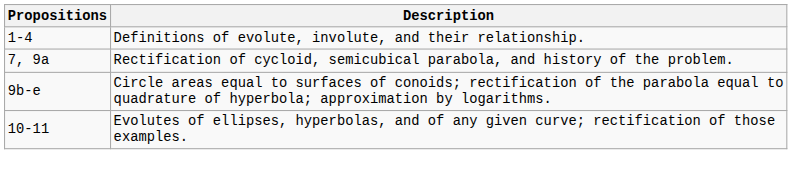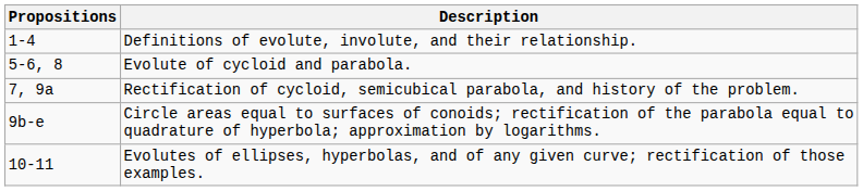+ row: 5-6, 8 | Evolute of cycloid and parabola.
